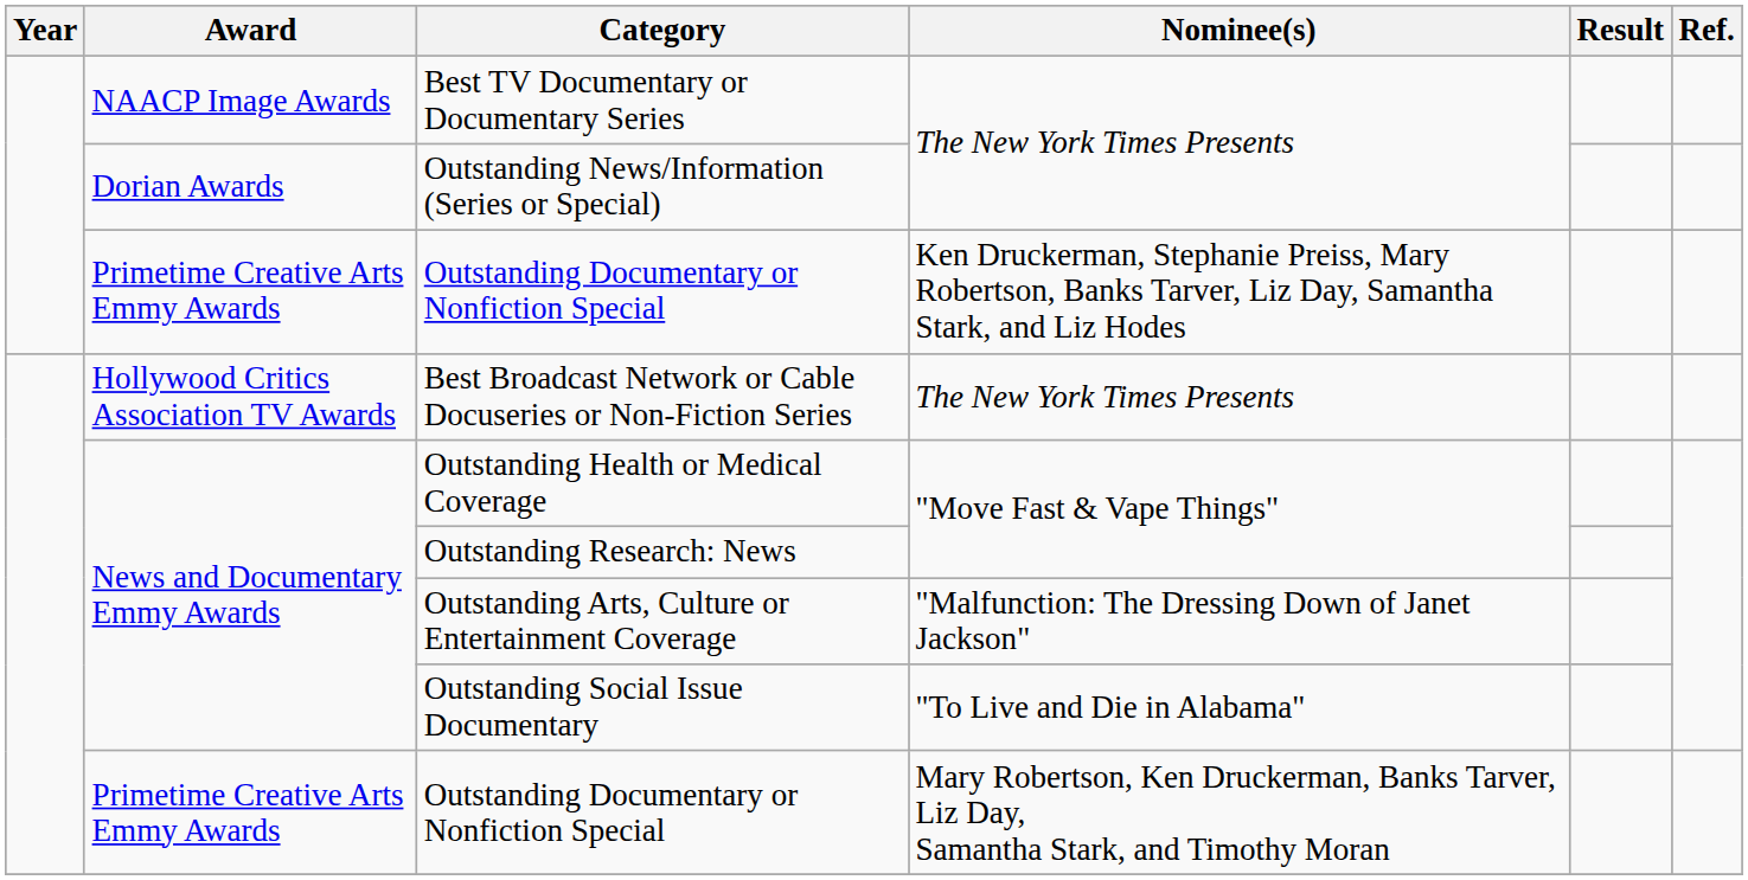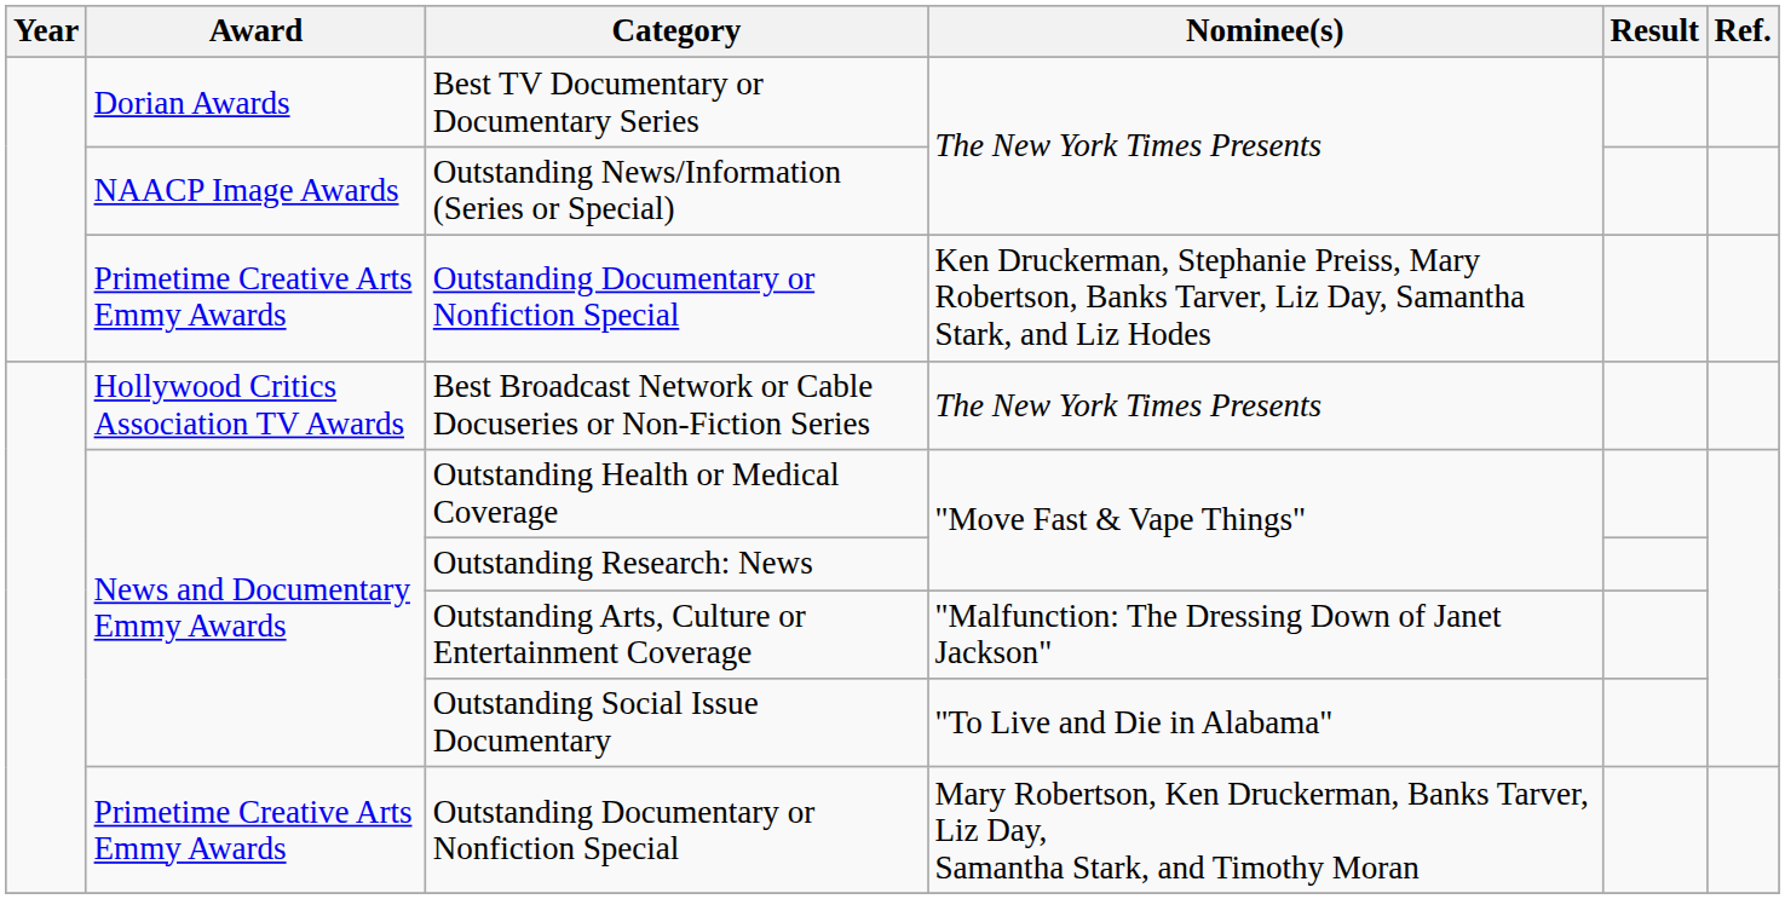Best TV Documentary or Documentary Series | Award: NAACP Image Awards -> Dorian Awards
Outstanding News/Information (Series or Special) | Award: Dorian Awards -> NAACP Image Awards
